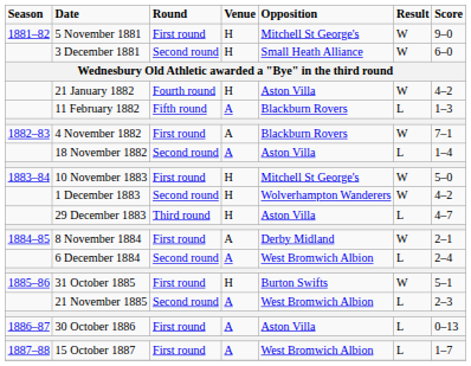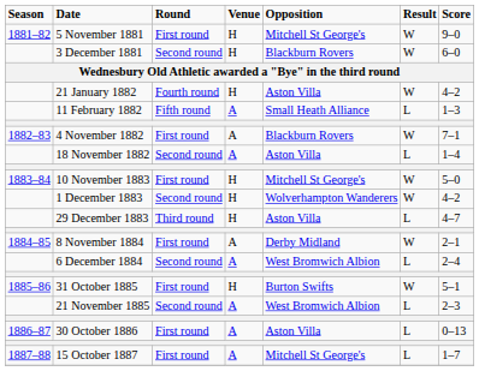3 December 1881 | Opposition: Small Heath Alliance -> Blackburn Rovers
11 February 1882 | Opposition: Blackburn Rovers -> Small Heath Alliance
15 October 1887 | Opposition: West Bromwich Albion -> Mitchell St George's
